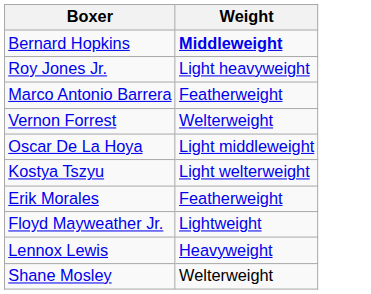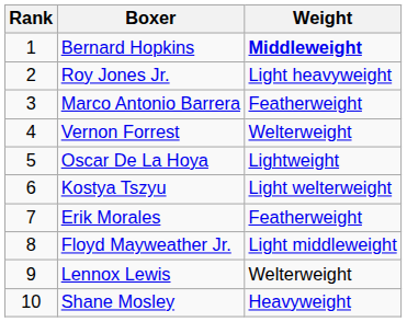+ column: Rank | 1 | 2 | 3 | 4 | 5 | 6 | 7 | 8 | 9 | 10
Oscar De La Hoya | Weight: Light middleweight -> Lightweight
Floyd Mayweather Jr. | Weight: Lightweight -> Light middleweight
Lennox Lewis | Weight: Heavyweight -> Welterweight
Shane Mosley | Weight: Welterweight -> Heavyweight
